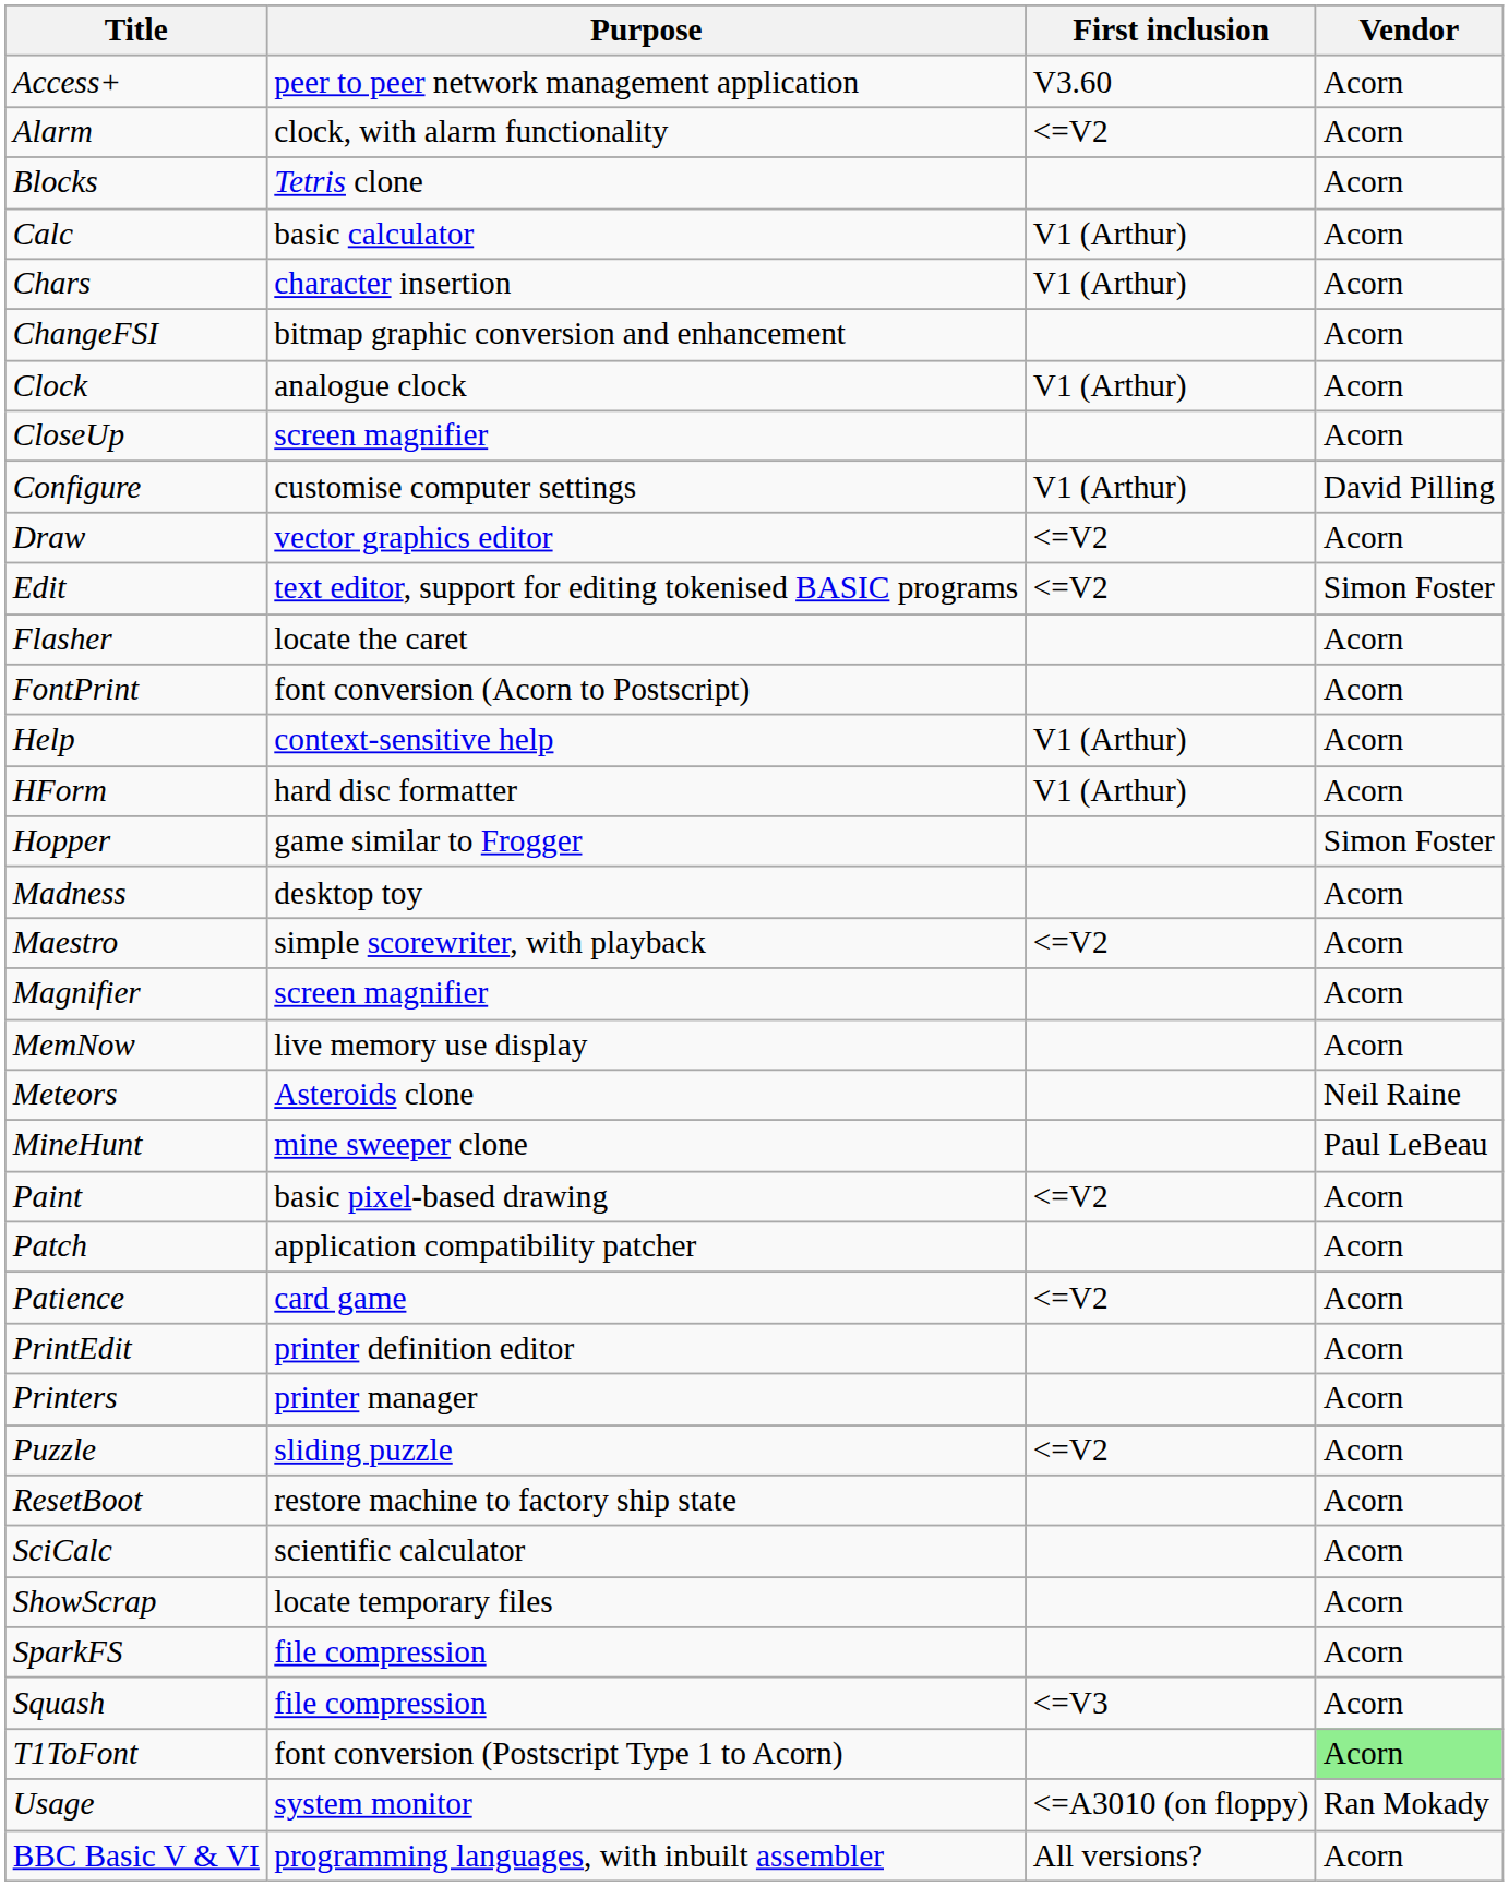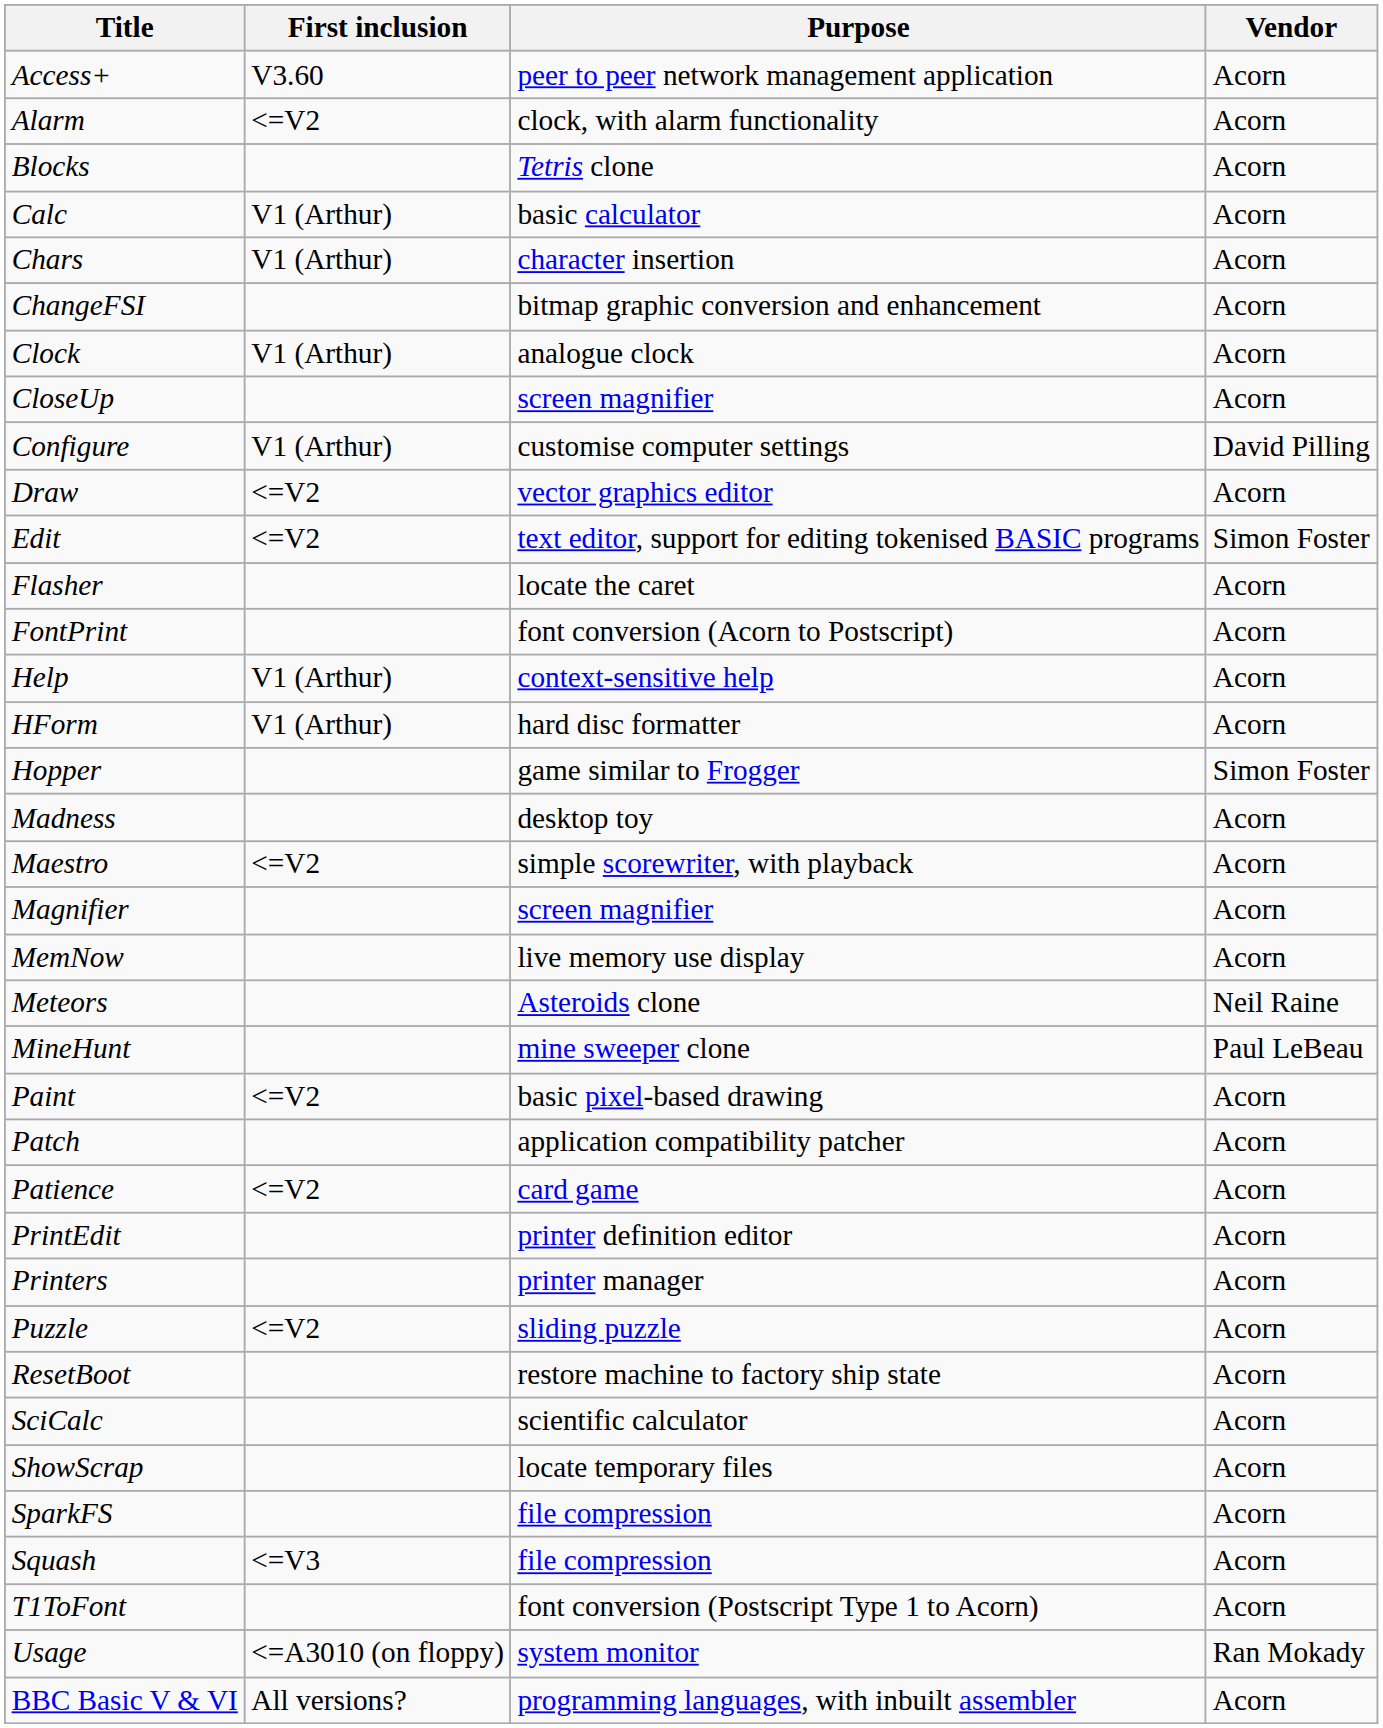columns swapped: Purpose <-> First inclusion
T1ToFont | Vendor: lightgreen background -> no background
